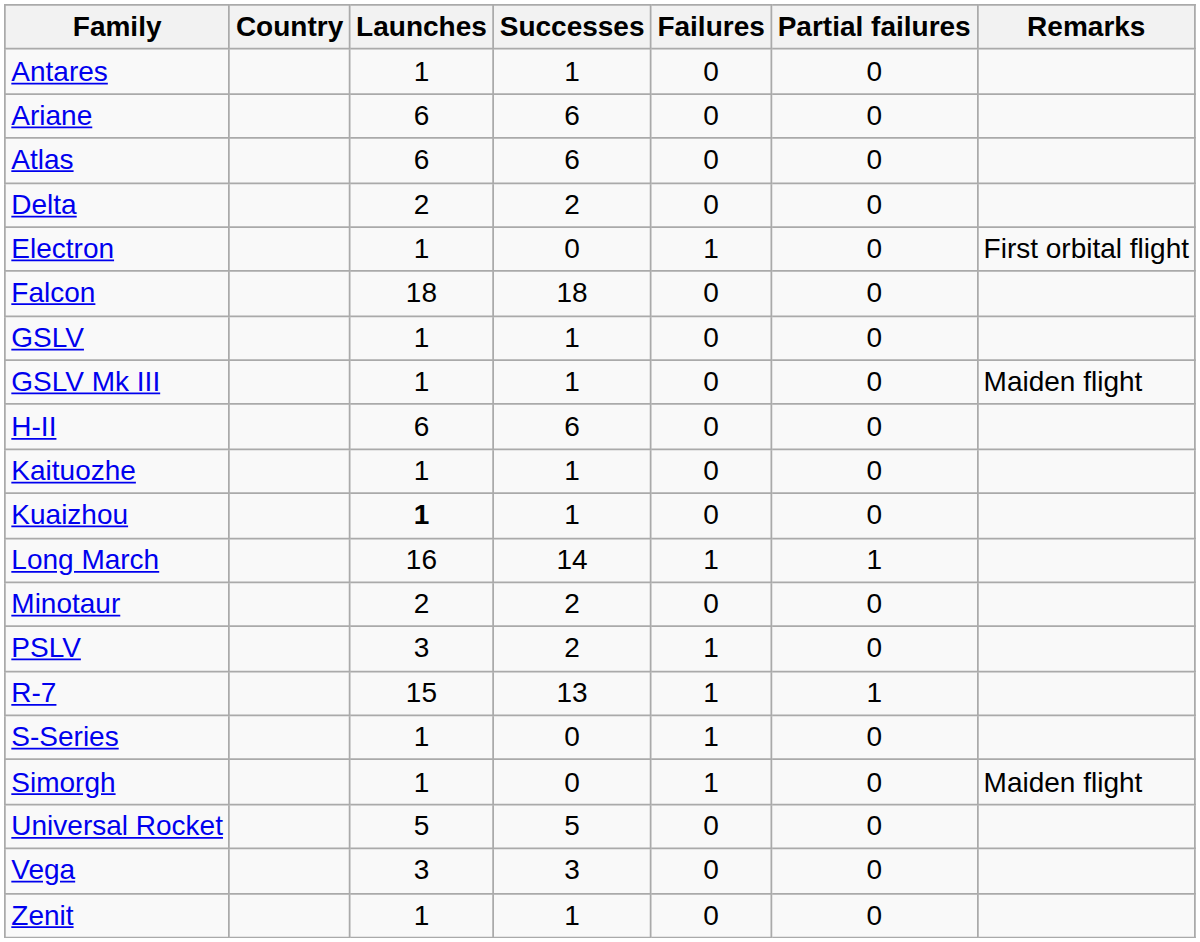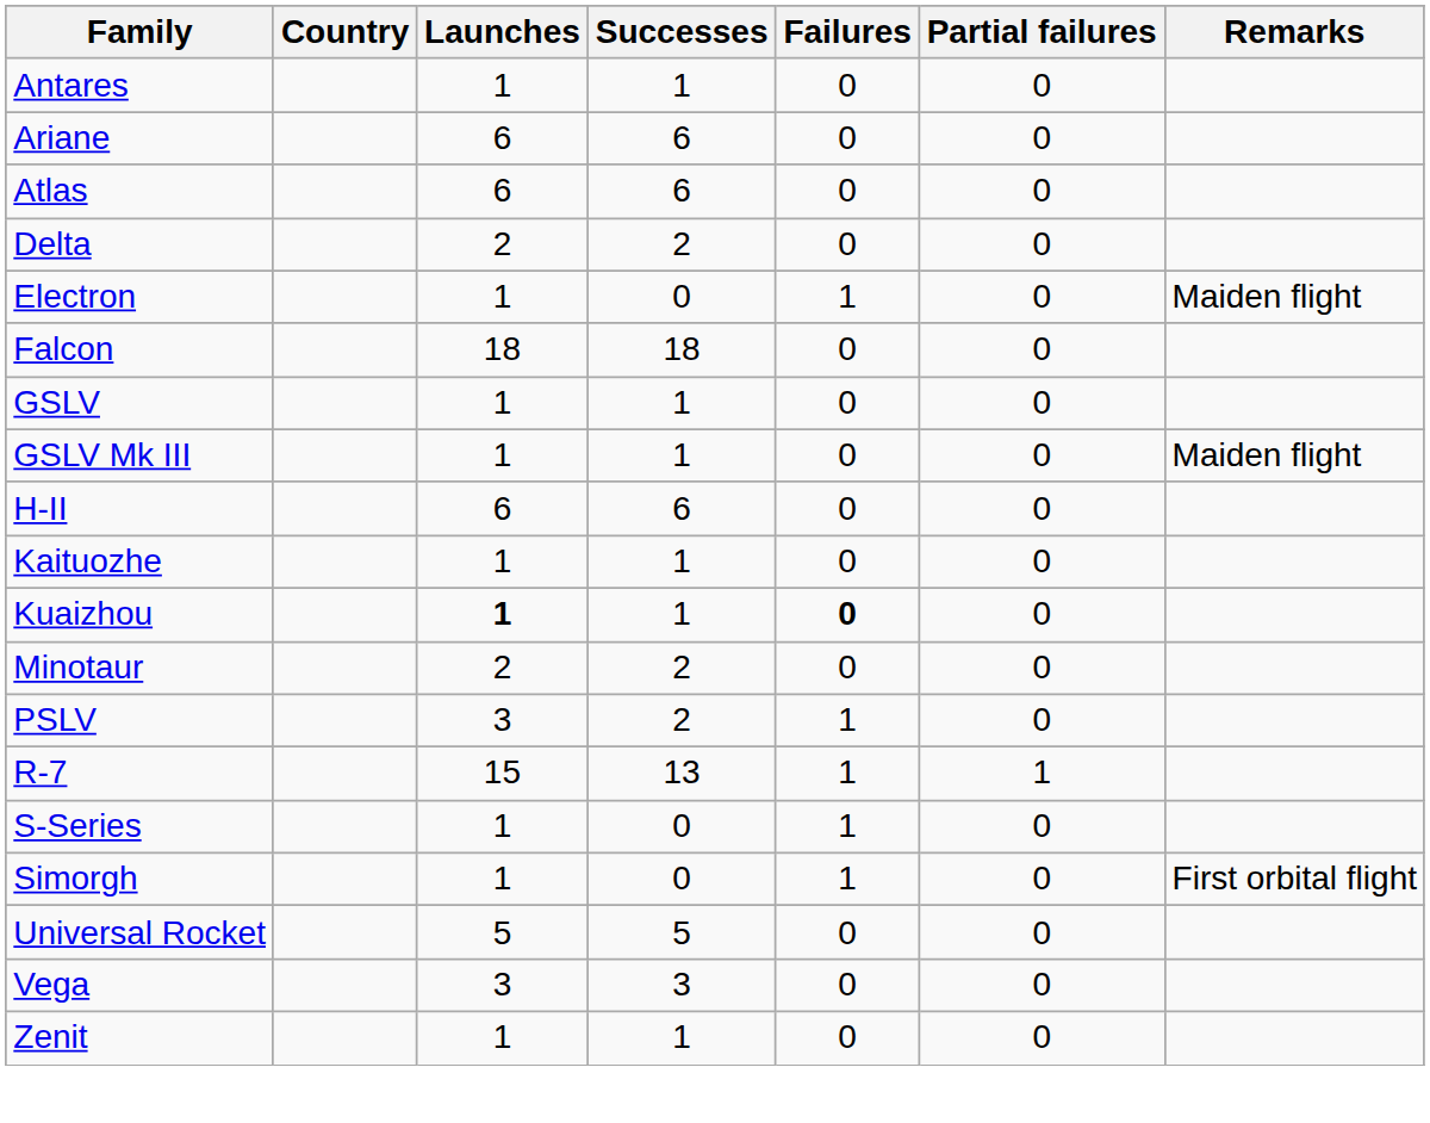Electron | Remarks: First orbital flight -> Maiden flight
Kuaizhou | Failures: normal -> bold
- row: Long March | 16 | 14 | 1 | 1
Simorgh | Remarks: Maiden flight -> First orbital flight
